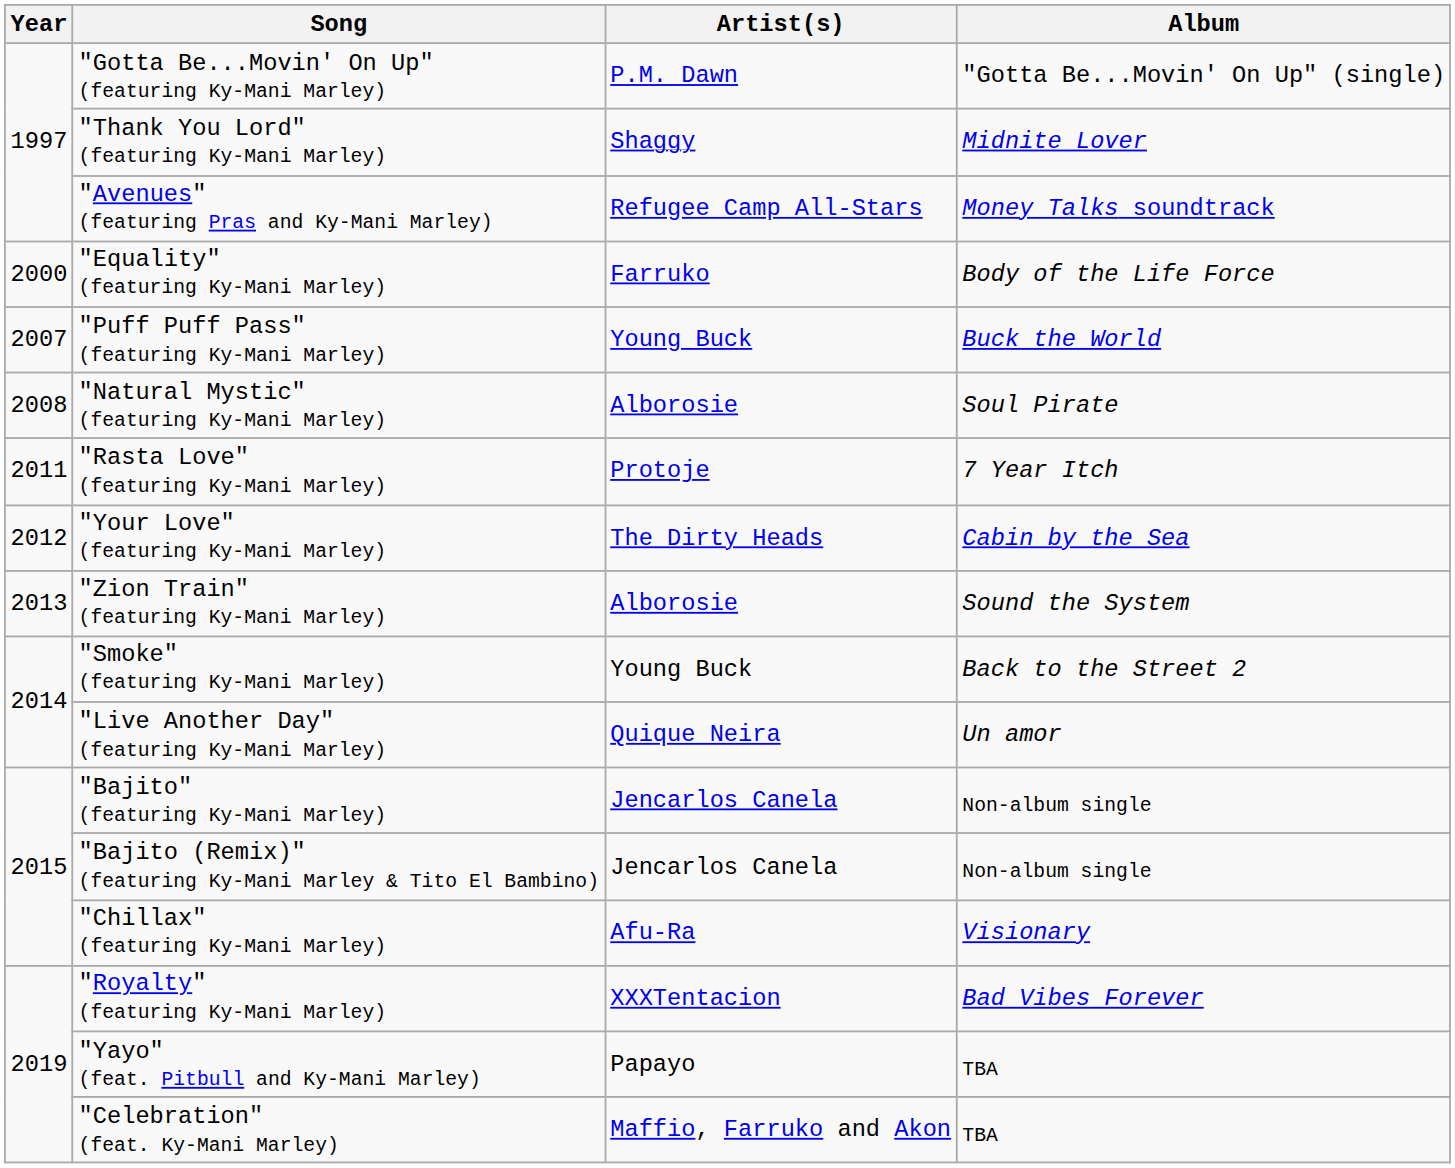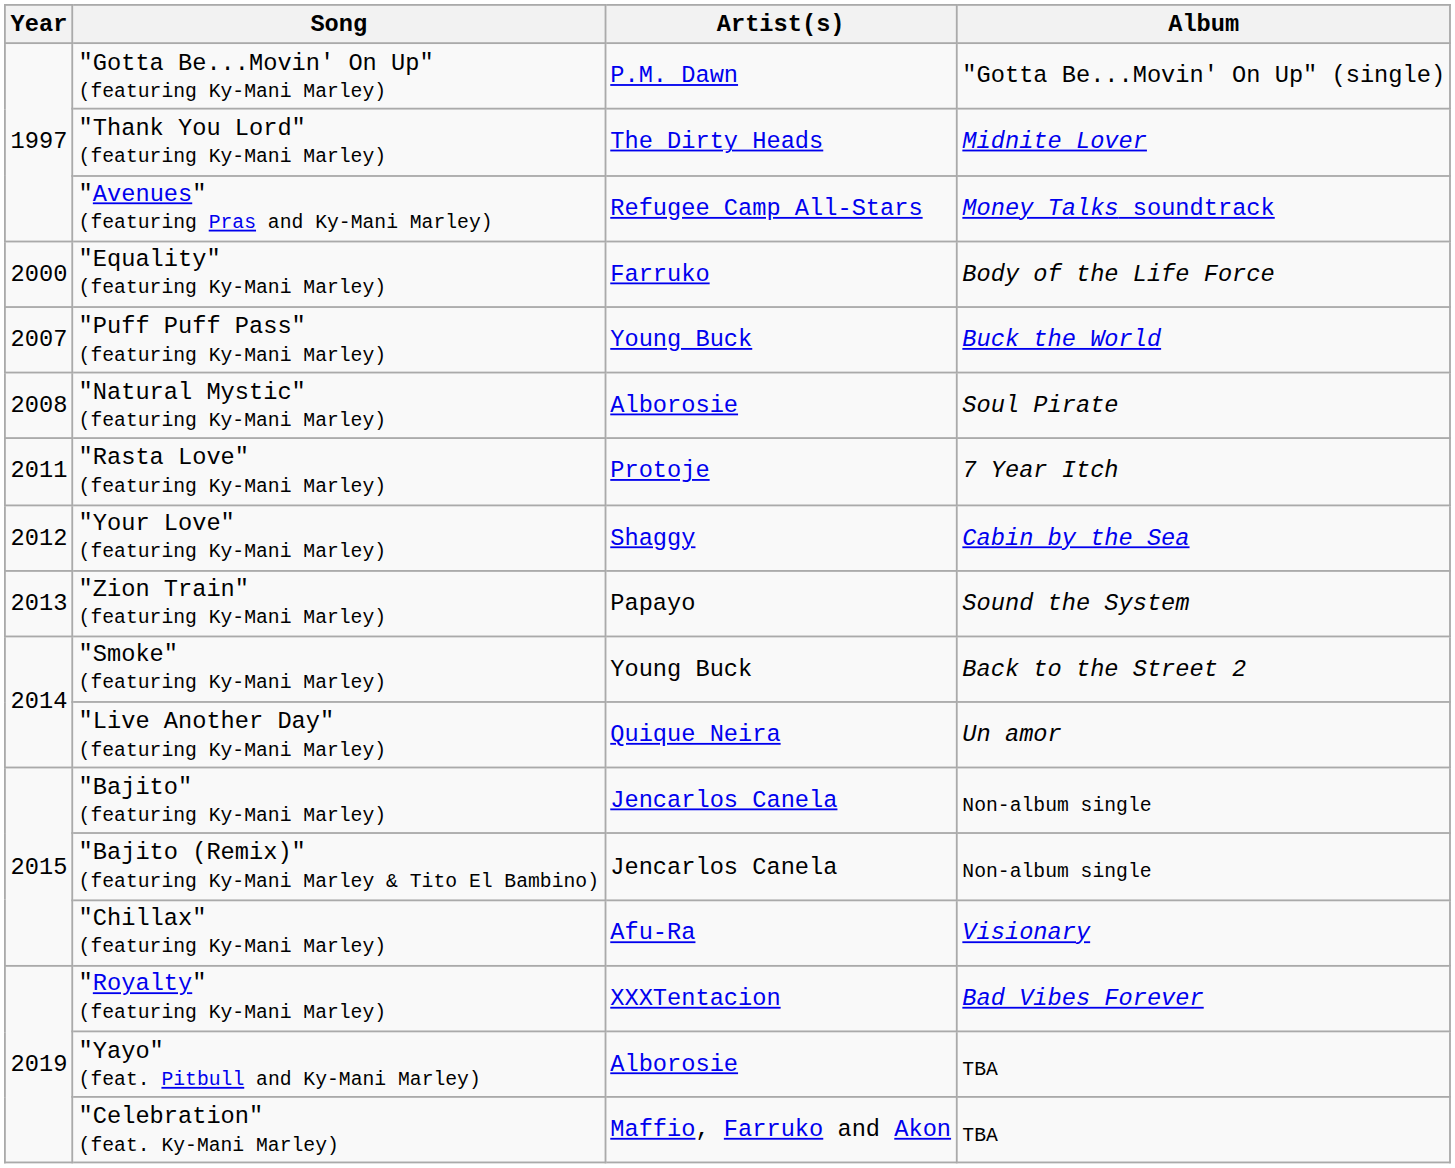"Thank You Lord" (featuring Ky-Mani Marley) | Artist(s): Shaggy -> The Dirty Heads
"Your Love" (featuring Ky-Mani Marley) | Artist(s): The Dirty Heads -> Shaggy
"Zion Train" (featuring Ky-Mani Marley) | Artist(s): Alborosie -> Papayo
"Yayo" (feat. Pitbull and Ky-Mani Marley) | Artist(s): Papayo -> Alborosie
